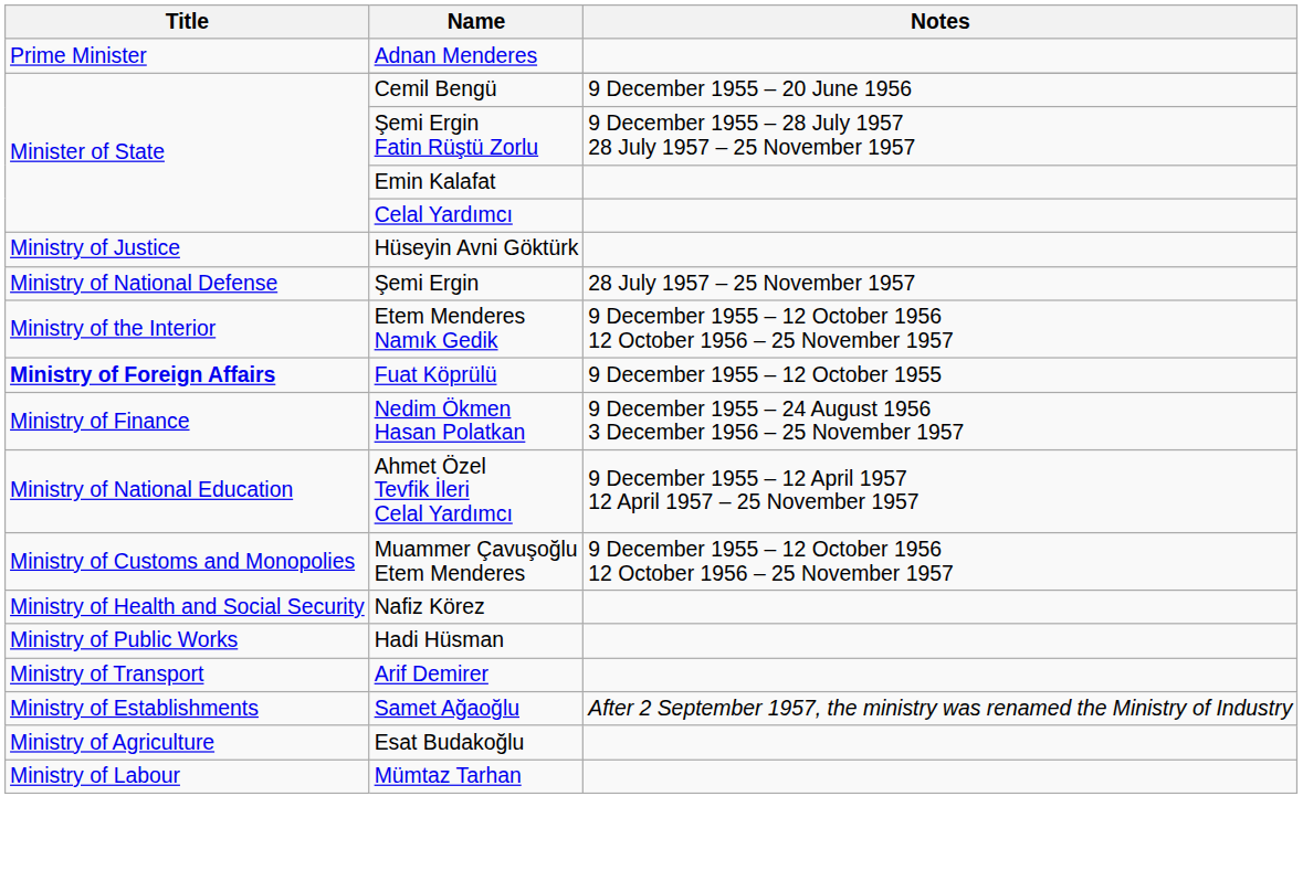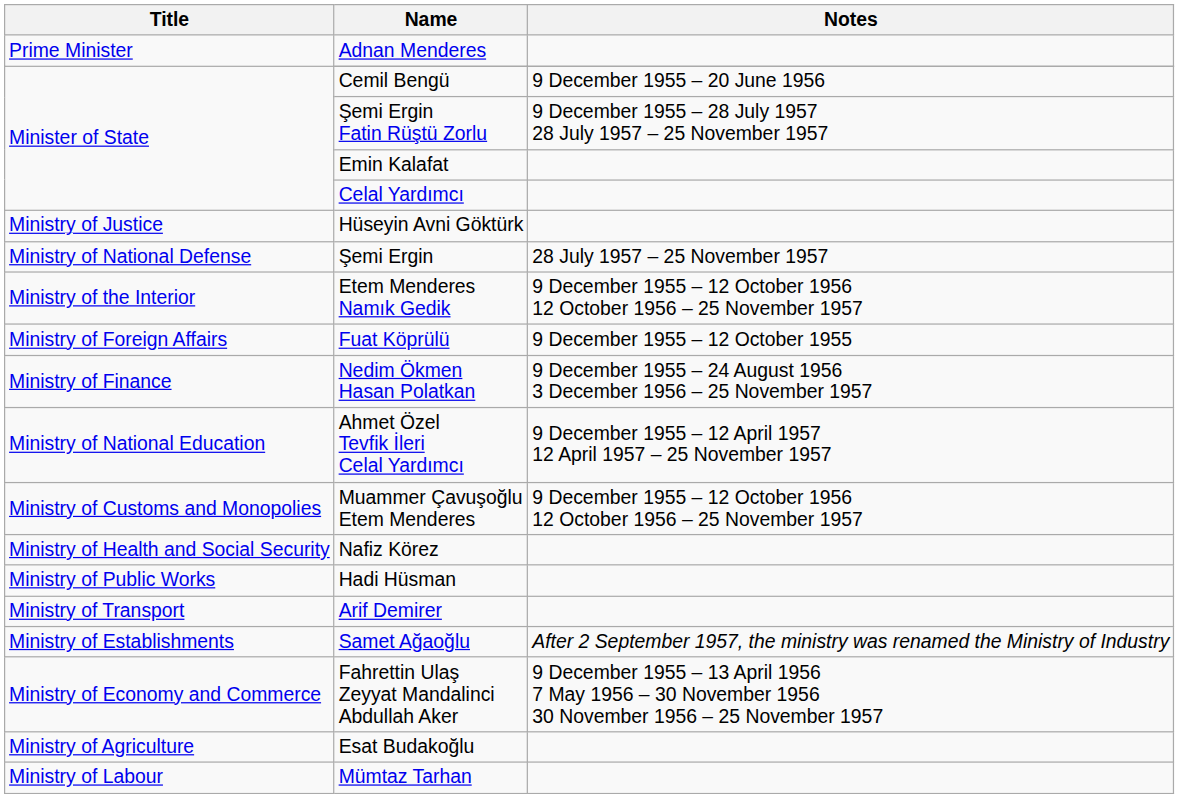Fuat Köprülü | Title: bold -> normal
+ row: Ministry of Economy and Commerce | Fahrettin Ulaş Zeyyat Mandalinci Abdullah Aker | 9 December 1955 – 13 April 1956 7 May 1956 – 30 November 1956 30 November 1956 – 25 November 1957
